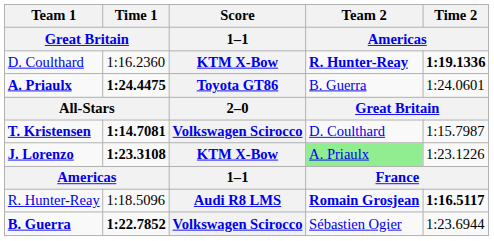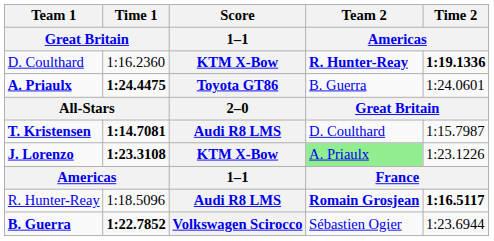T. Kristensen | Score / 1–1: Volkswagen Scirocco -> Audi R8 LMS
